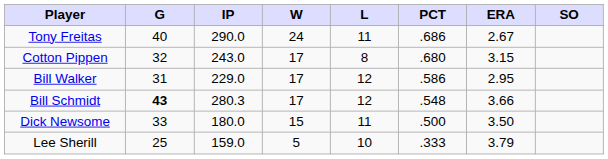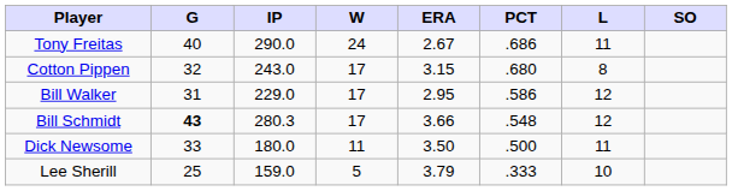columns swapped: L <-> ERA
Dick Newsome | W: 15 -> 11
